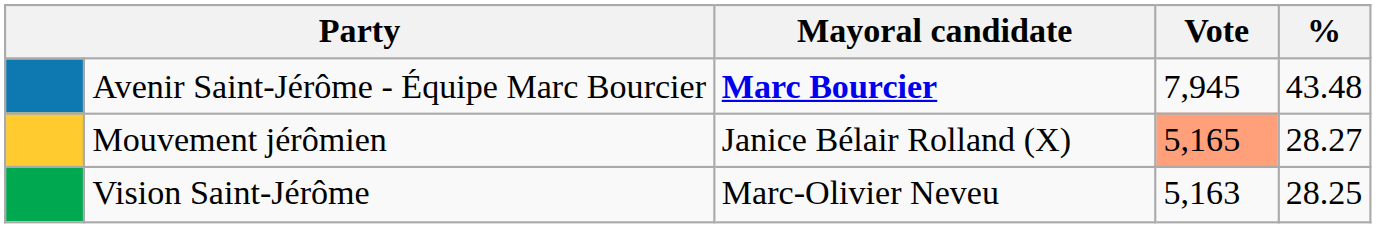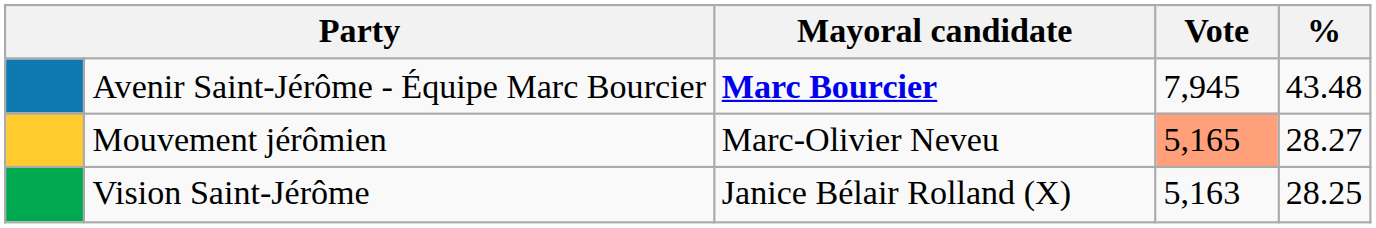Mouvement jérômien | Mayoral candidate: Janice Bélair Rolland (X) -> Marc-Olivier Neveu
Vision Saint-Jérôme | Mayoral candidate: Marc-Olivier Neveu -> Janice Bélair Rolland (X)
